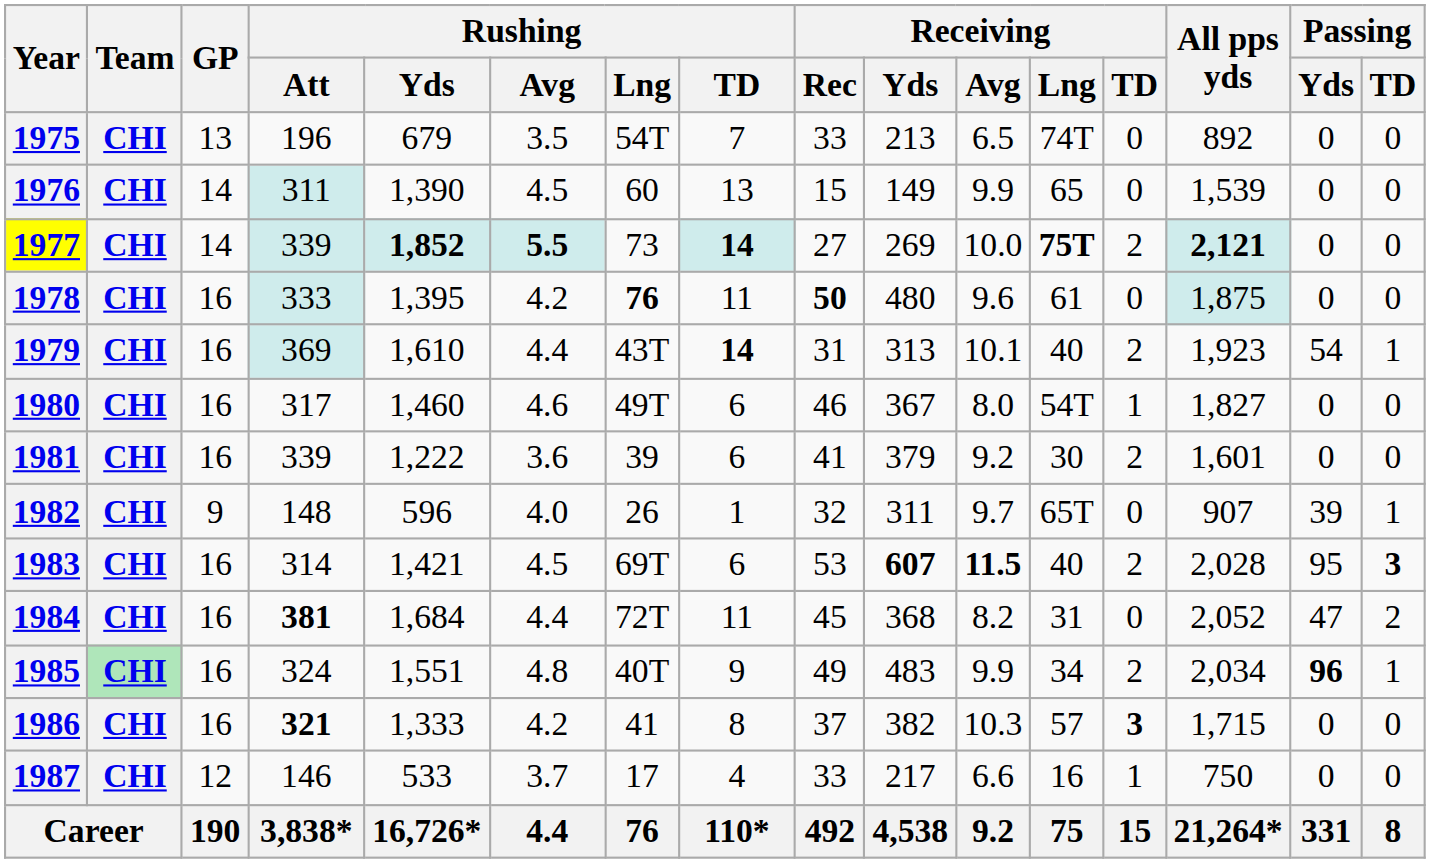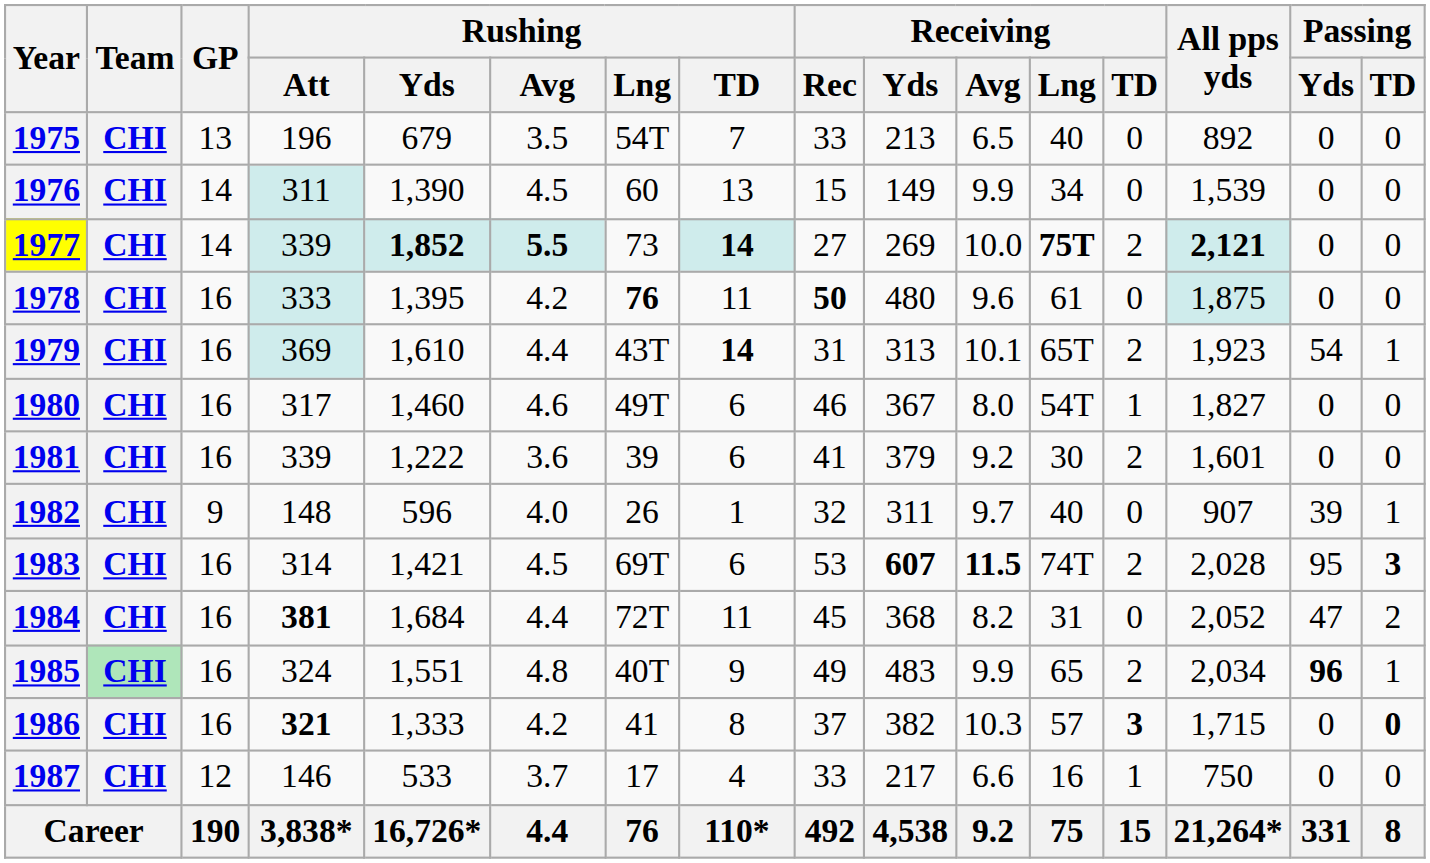1975 | Receiving / Lng: 74T -> 40
1976 | Receiving / Lng: 65 -> 34
1979 | Receiving / Lng: 40 -> 65T
1982 | Receiving / Lng: 65T -> 40
1983 | Receiving / Lng: 40 -> 74T
1985 | Receiving / Lng: 34 -> 65
1986 | Passing / TD: normal -> bold
